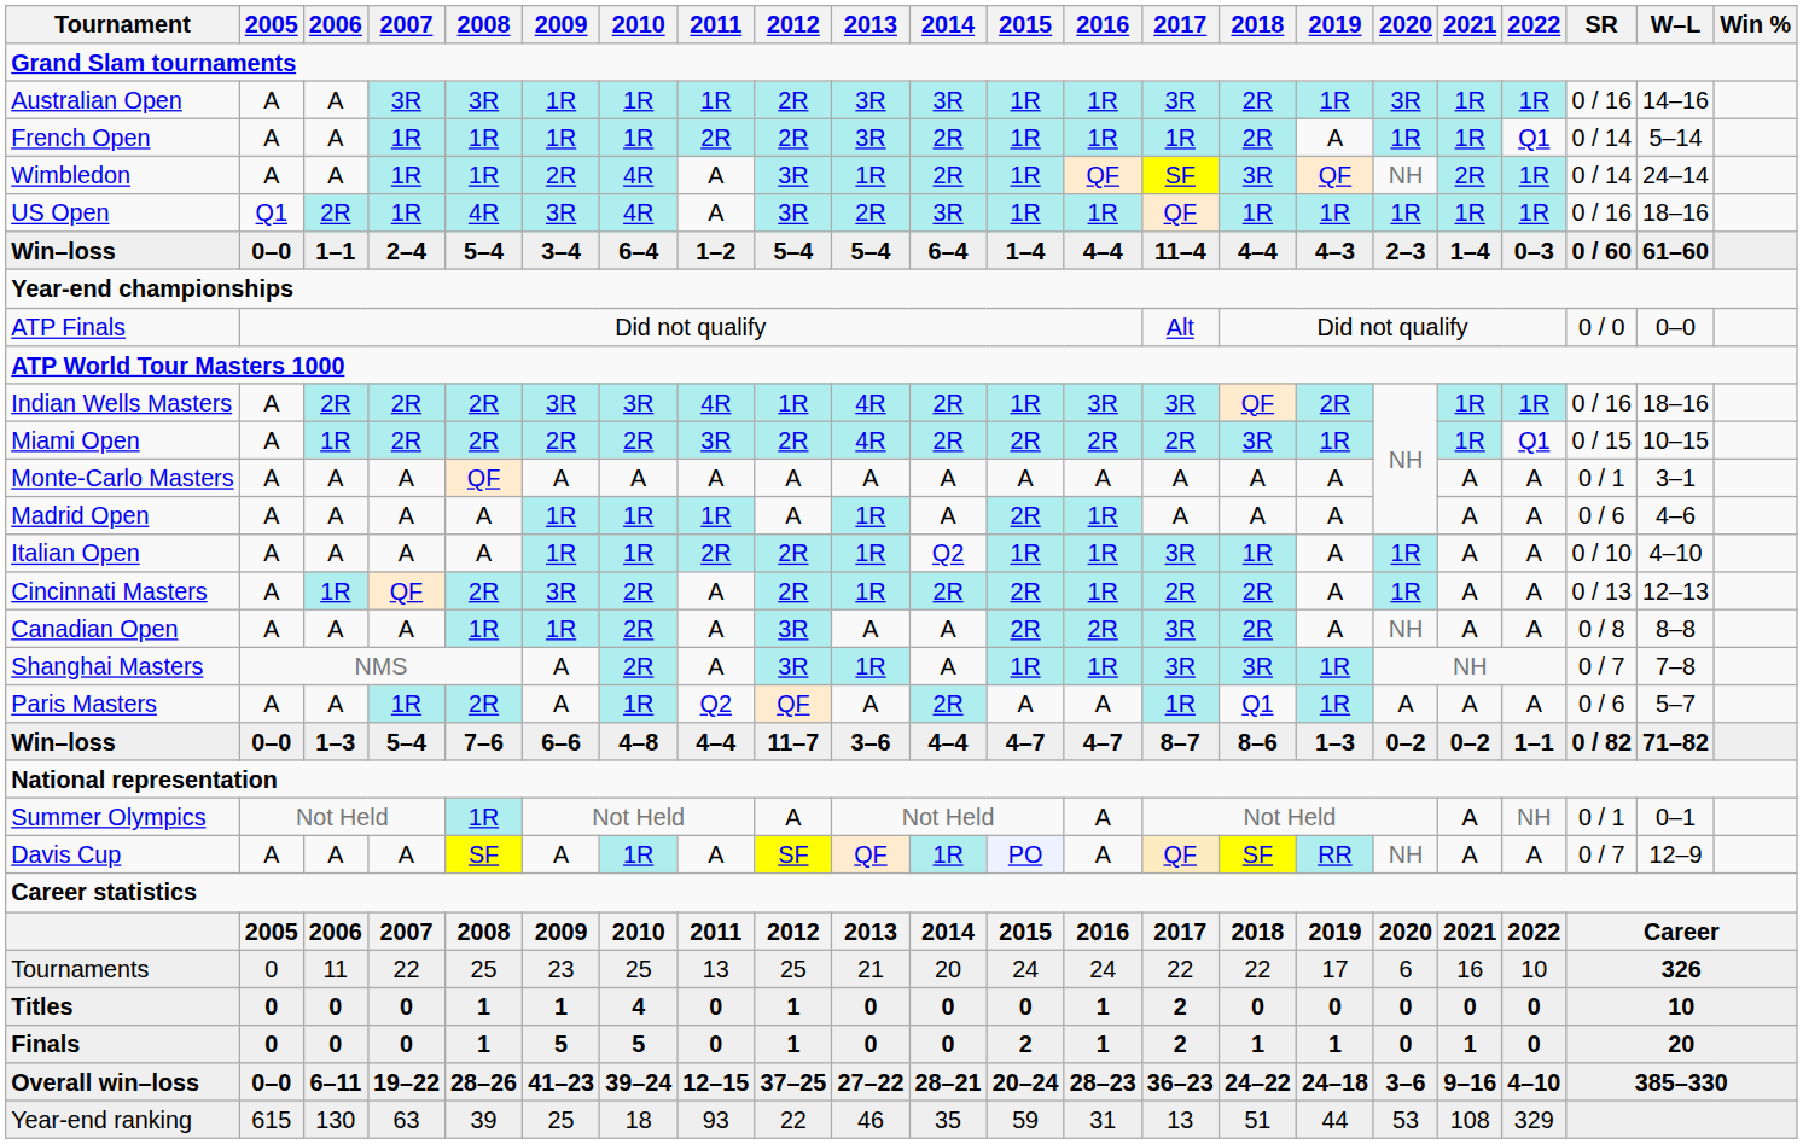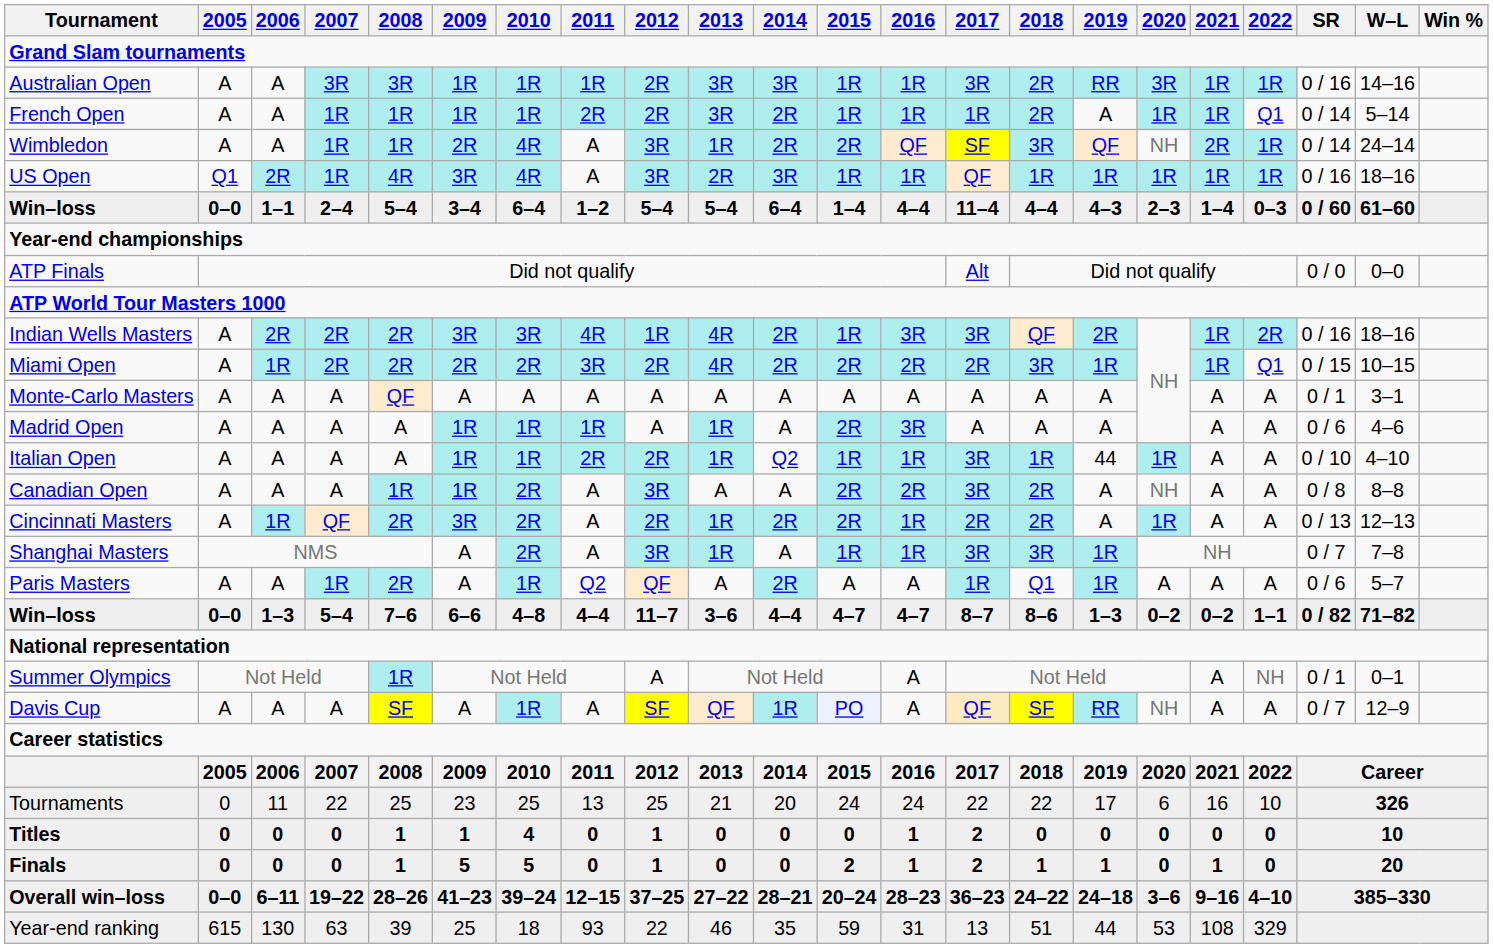Australian Open | 2019: 1R -> RR
Wimbledon | 2015: 1R -> 2R
Indian Wells Masters | 2022: 1R -> 2R
Madrid Open | 2016: 1R -> 3R
Italian Open | 2019: A -> 44
rows swapped: Canadian Open <-> Cincinnati Masters
